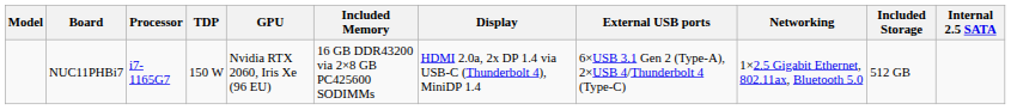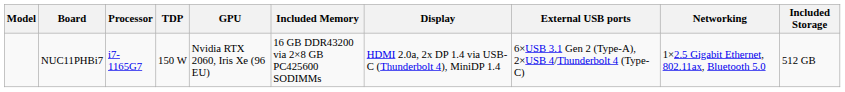- column: Internal 2.5 SATA
